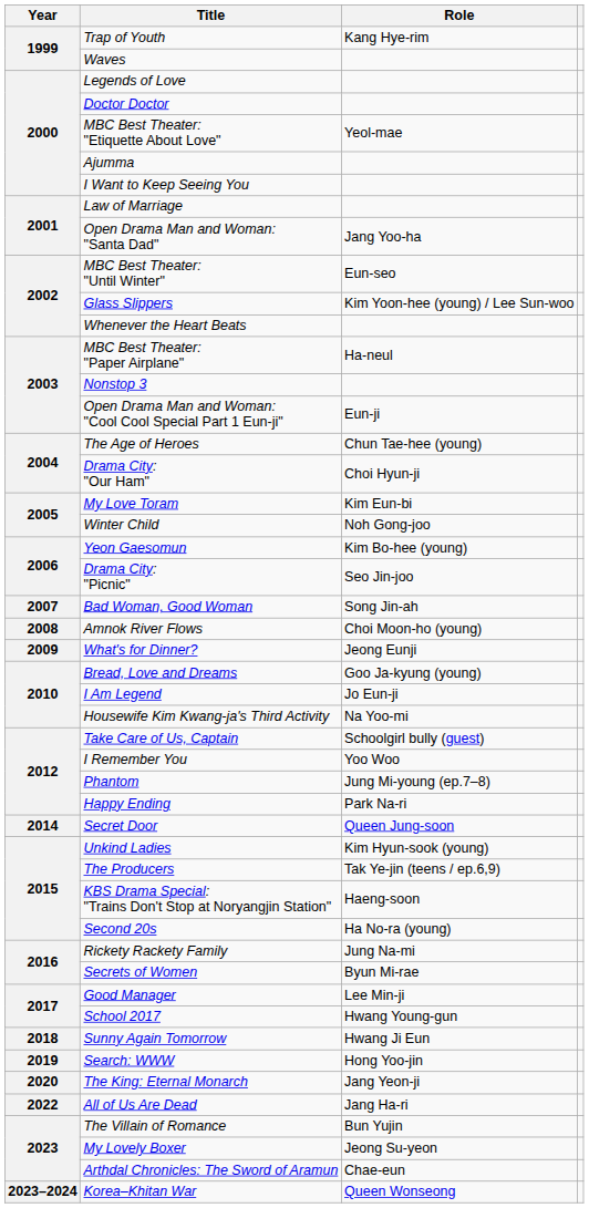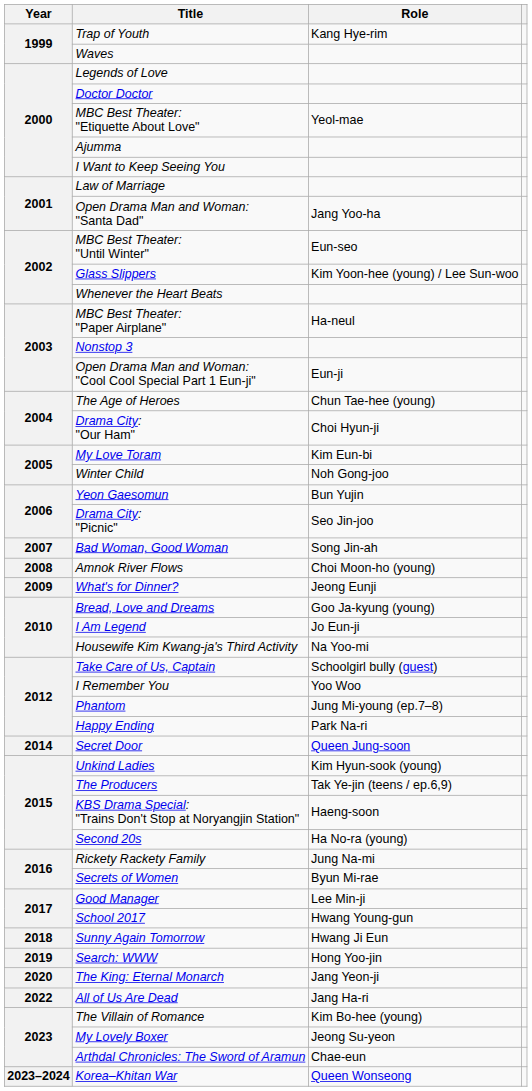Yeon Gaesomun | Role: Kim Bo-hee (young) -> Bun Yujin
The Villain of Romance | Role: Bun Yujin -> Kim Bo-hee (young)
